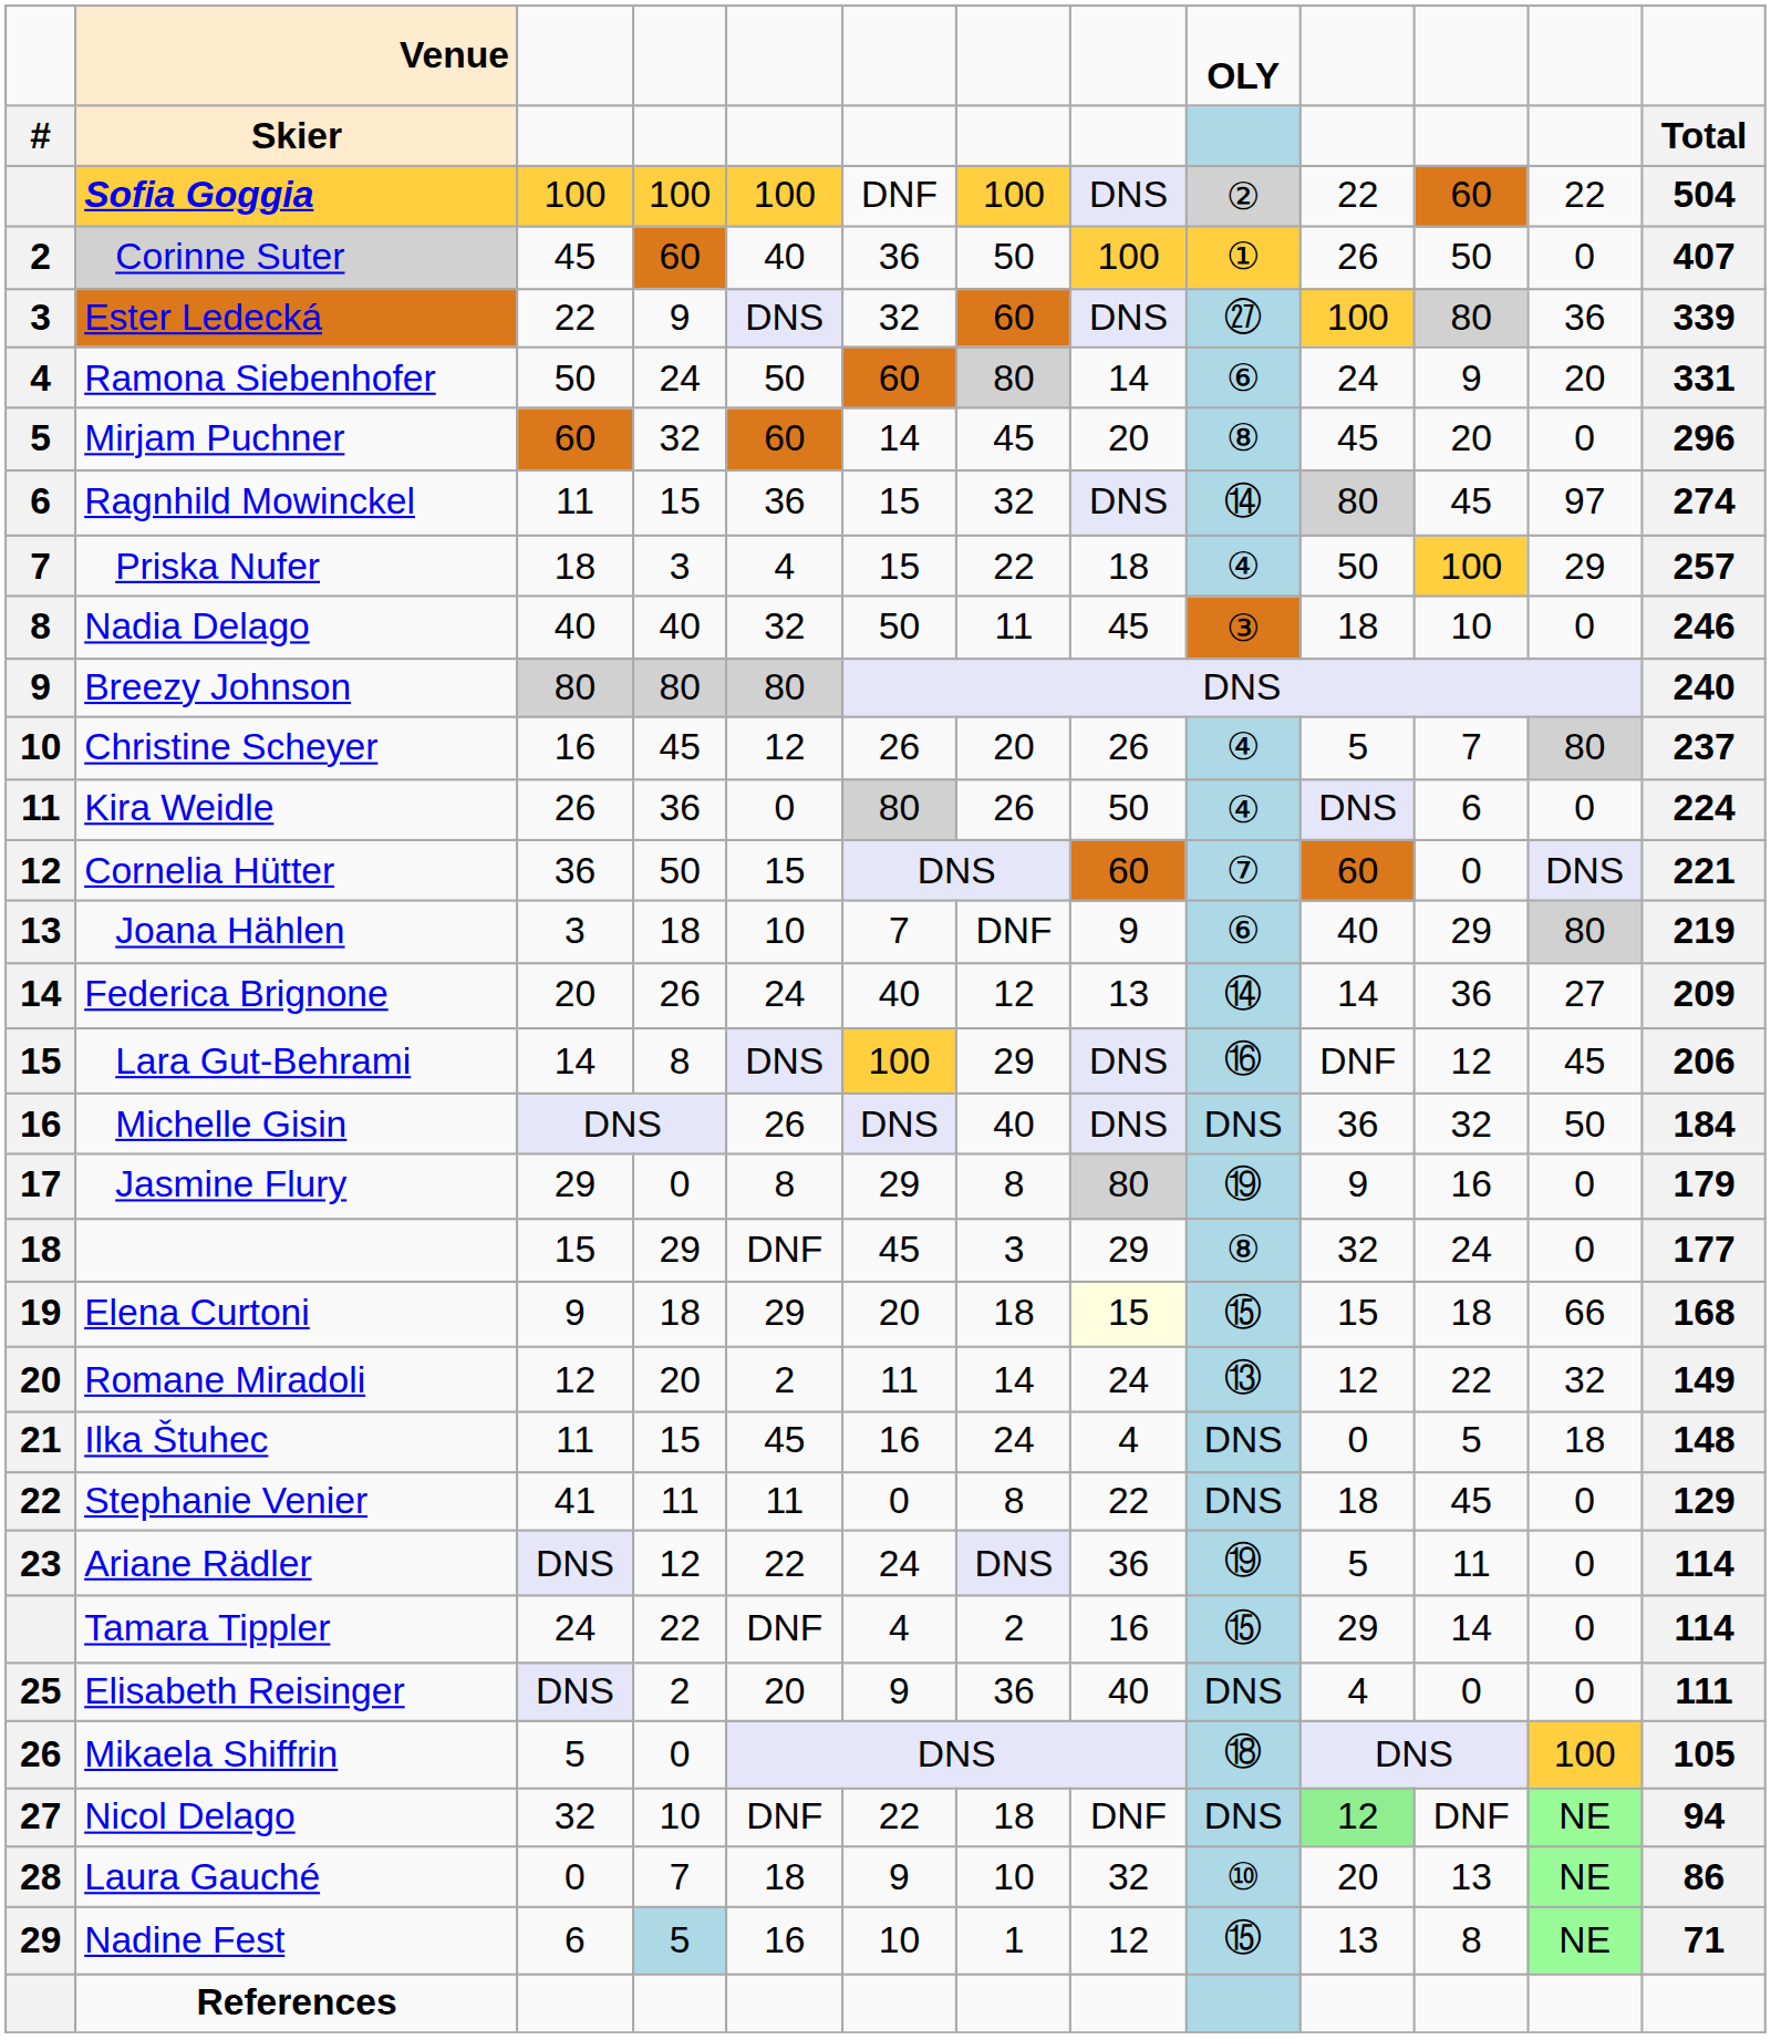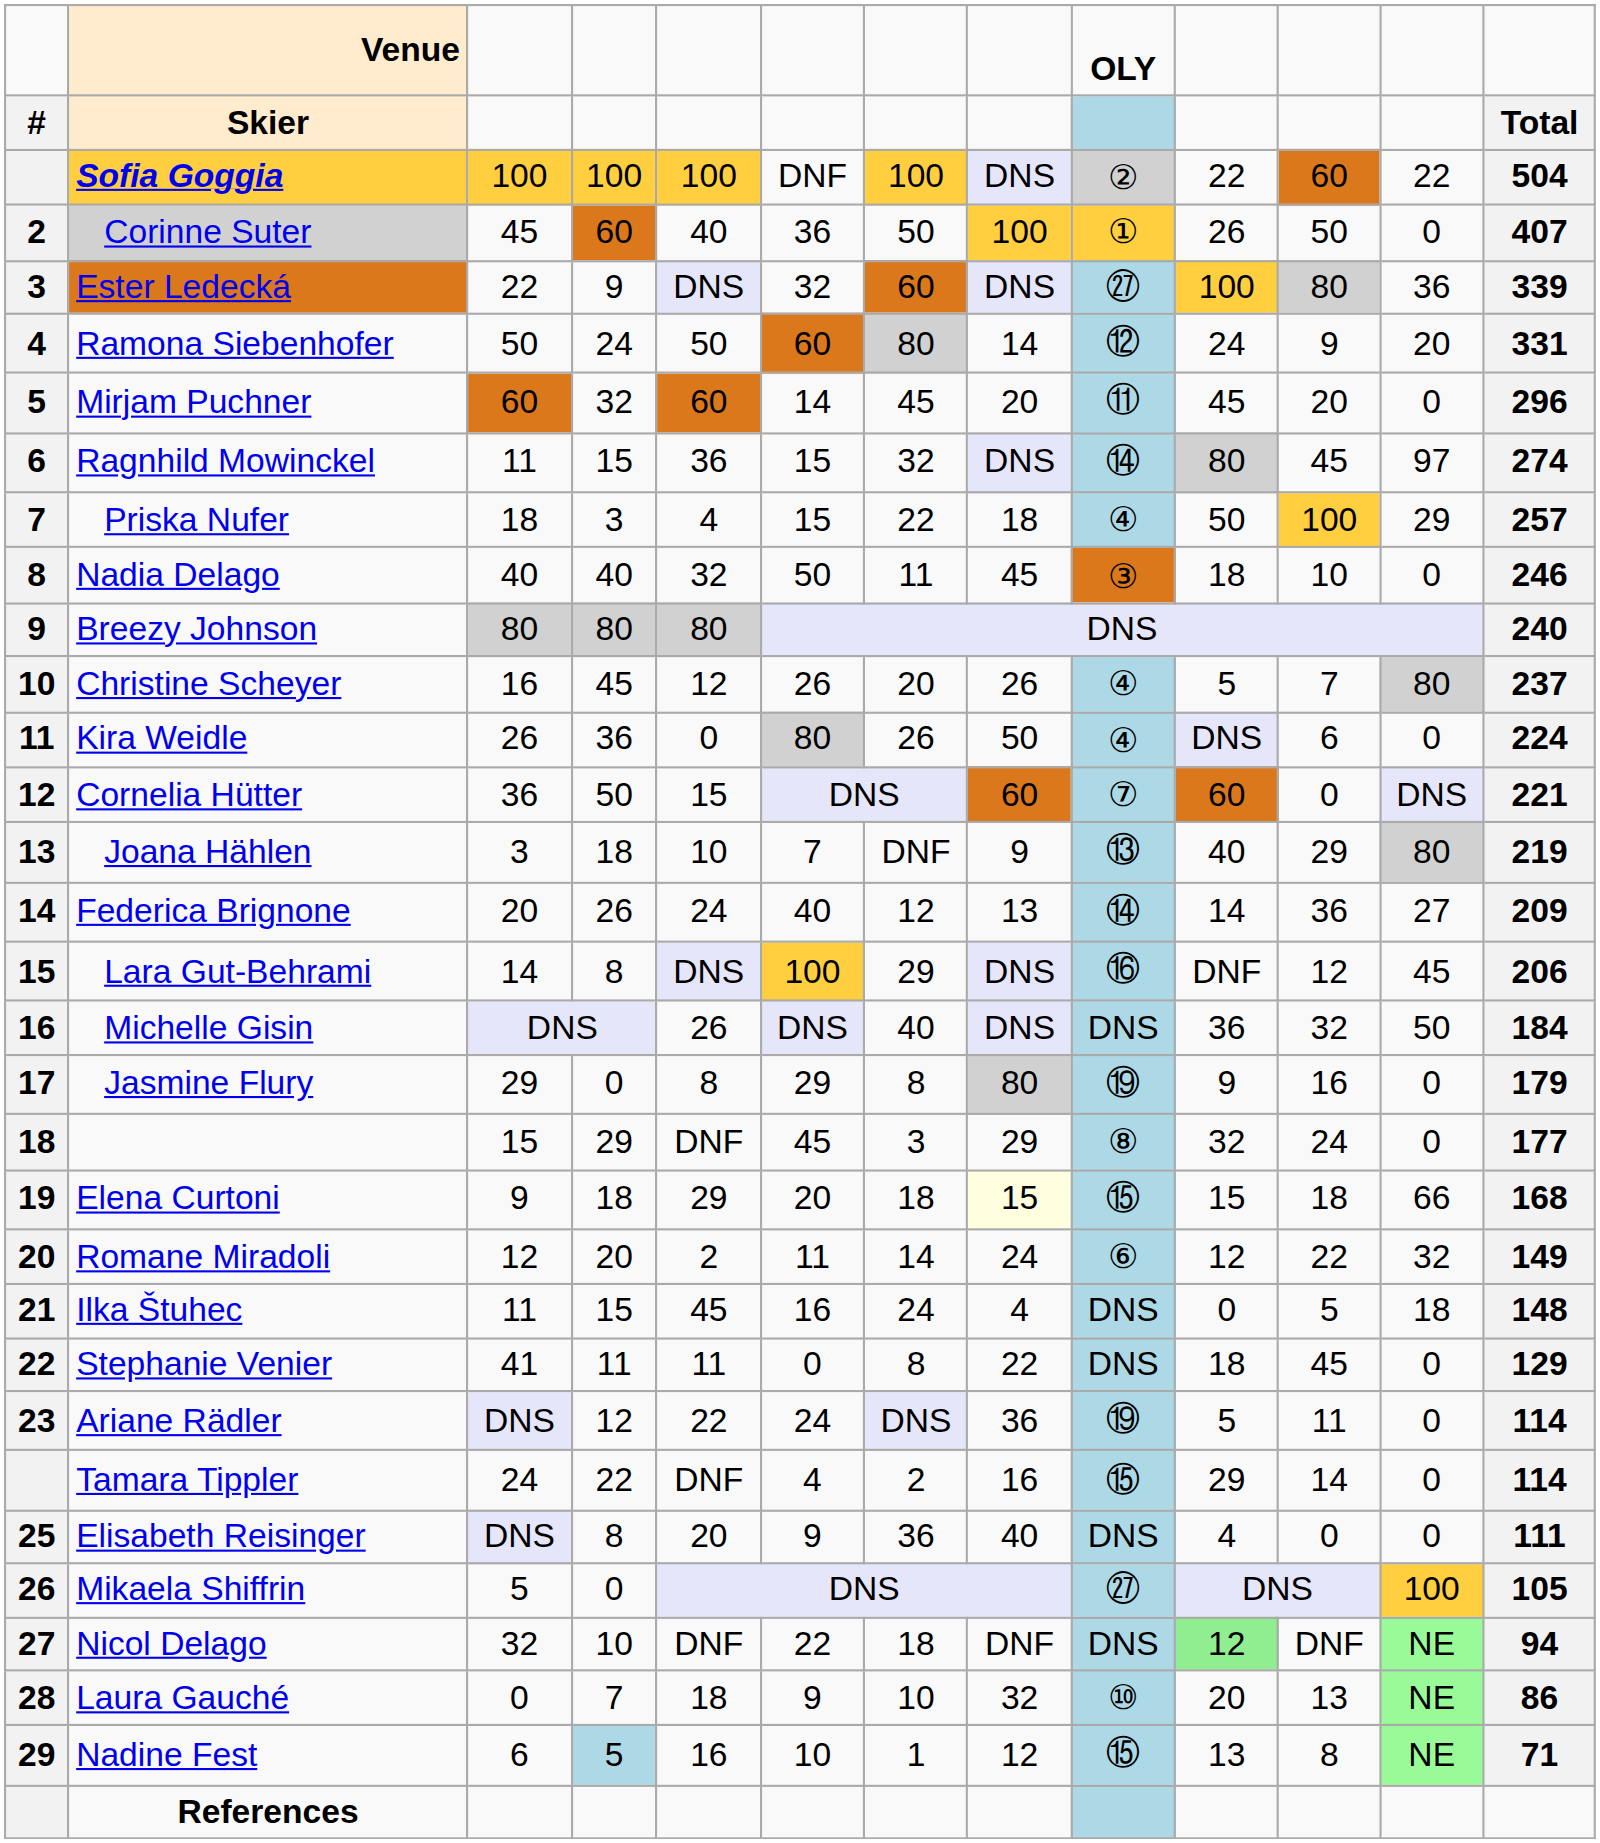Ramona Siebenhofer | column 9: ⑥ -> ⑫
Mirjam Puchner | column 9: ⑧ -> ⑪
Joana Hählen | column 9: ⑥ -> ⑬
Romane Miradoli | column 9: ⑬ -> ⑥
Elisabeth Reisinger | column 4: 2 -> 8
Mikaela Shiffrin | column 9: ⑱ -> ㉗
